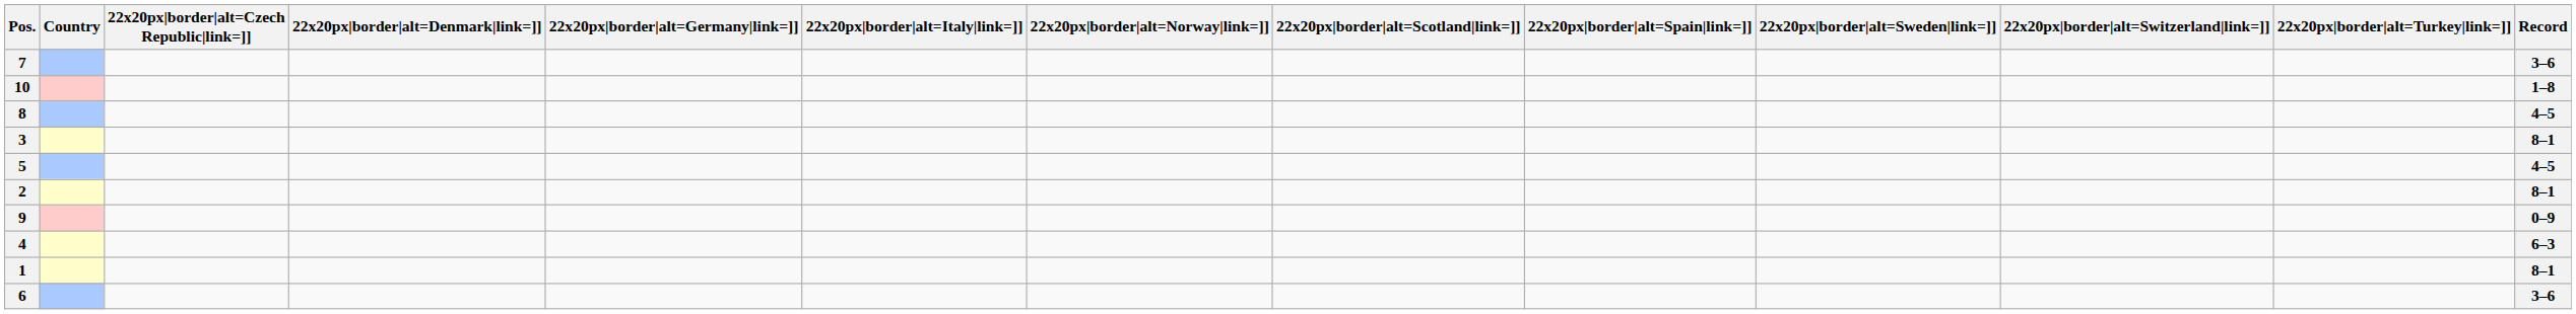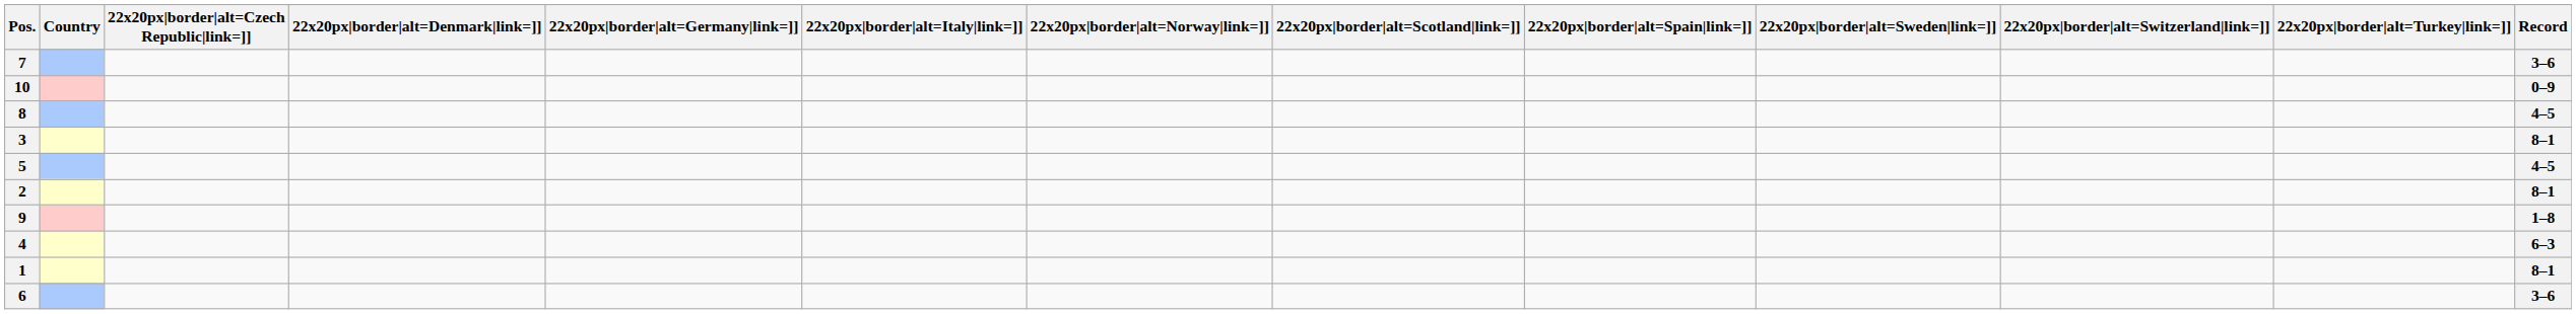10 | Record: 1–8 -> 0–9
9 | Record: 0–9 -> 1–8
